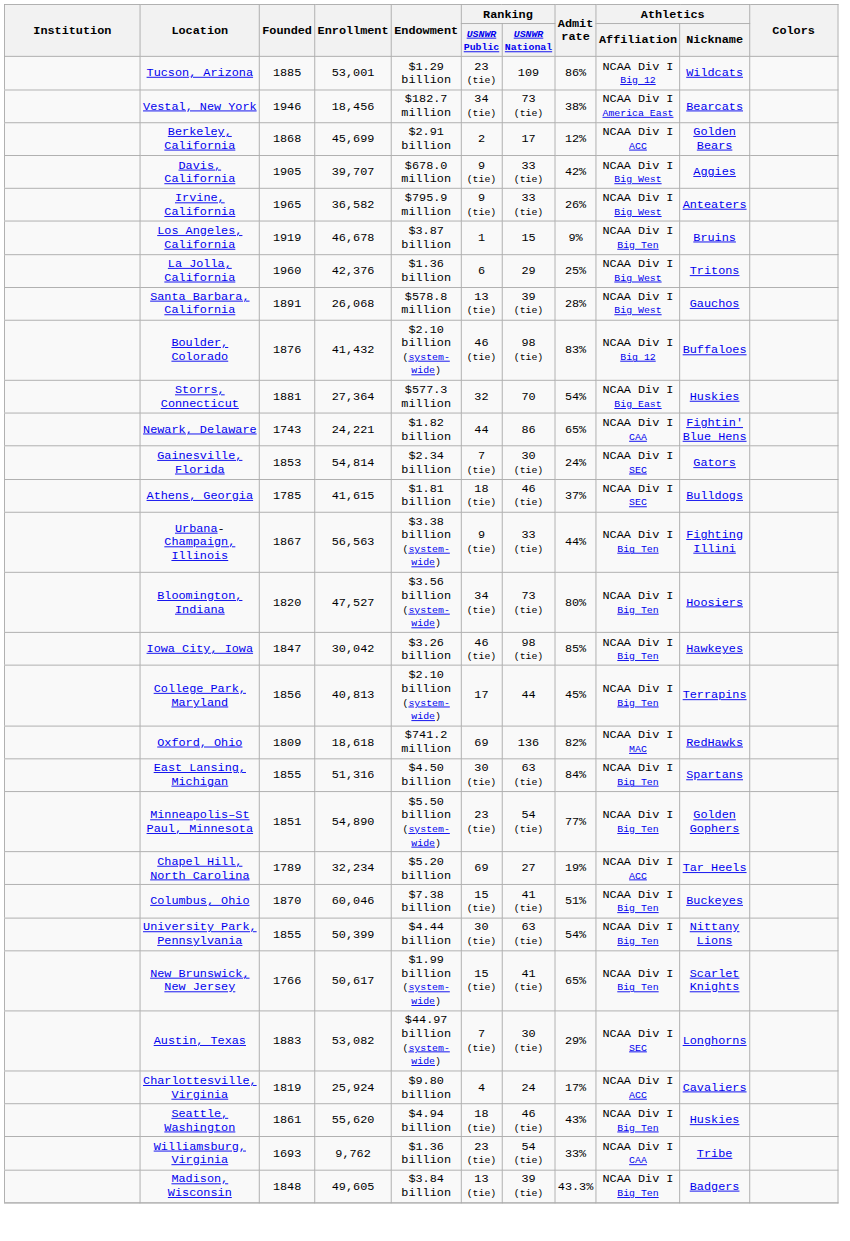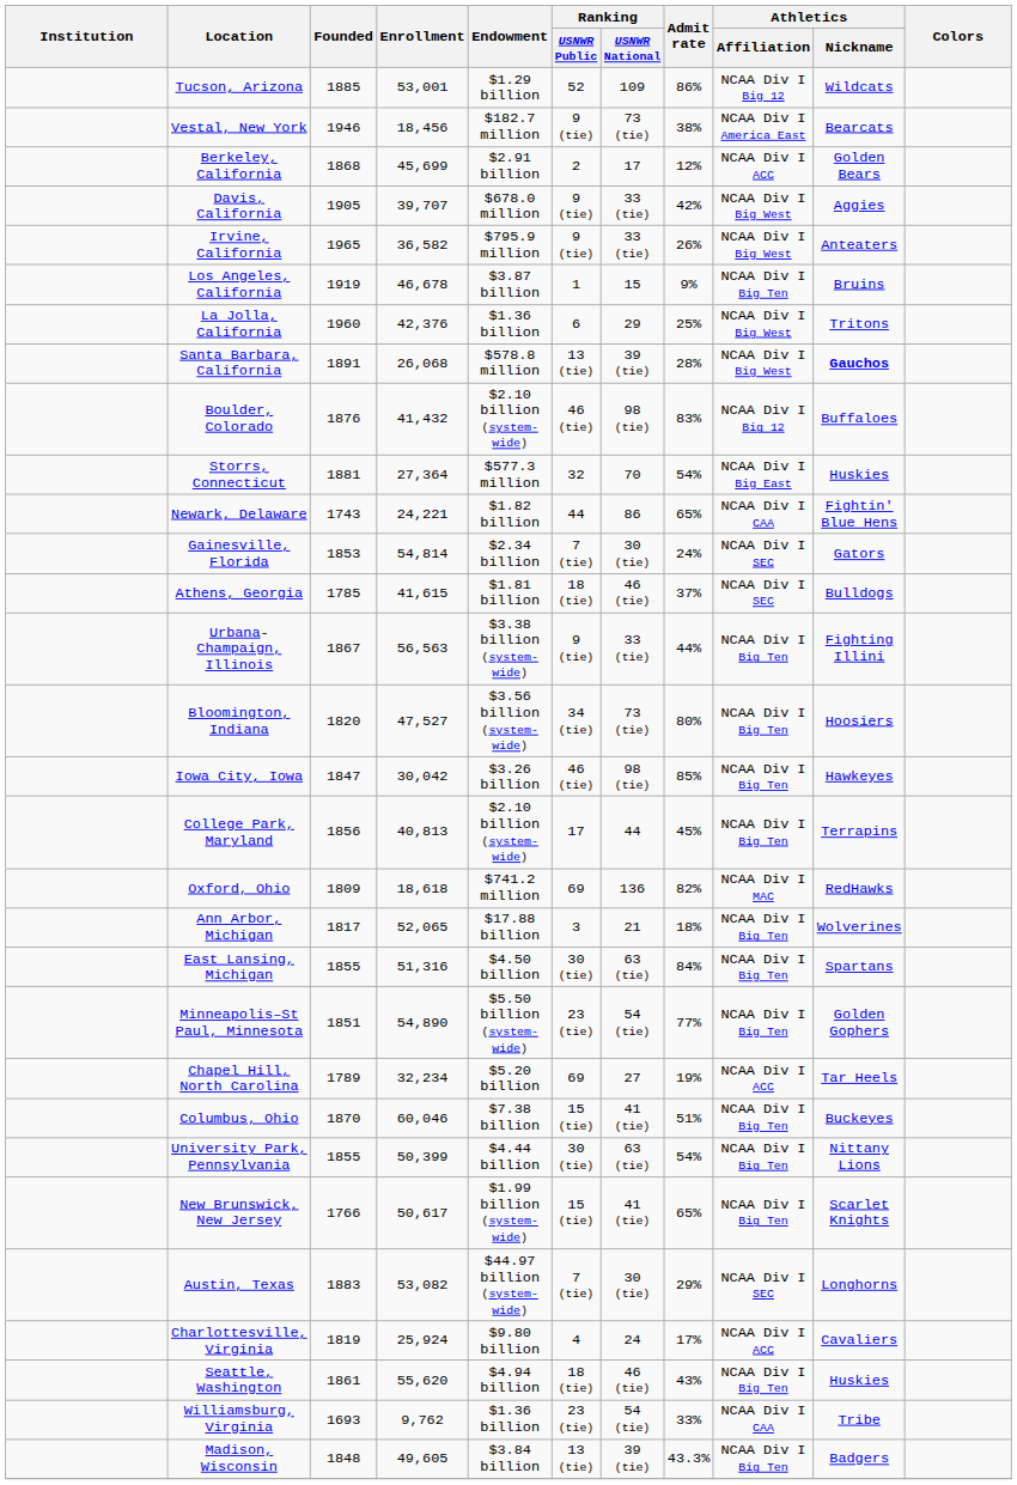Tucson, Arizona | Ranking / USNWR Public: 23 (tie) -> 52
Vestal, New York | Ranking / USNWR Public: 34 (tie) -> 9 (tie)
Santa Barbara, California | Athletics / Nickname: normal -> bold
+ row: Ann Arbor, Michigan | 1817 | 52,065 | $17.88 billion | 3 | 21 | 18% | NCAA Div I Big Ten | Wolverines
